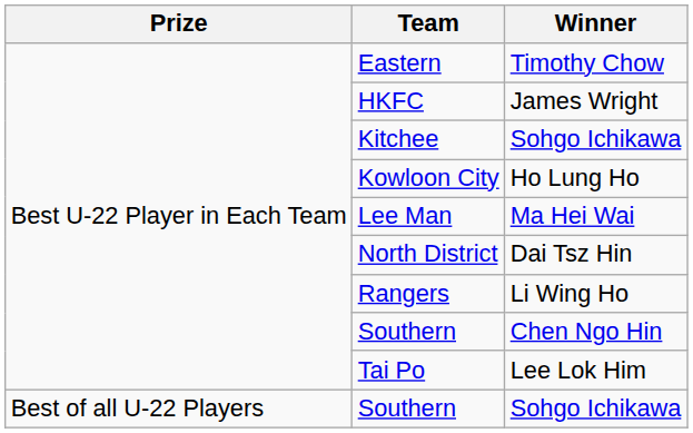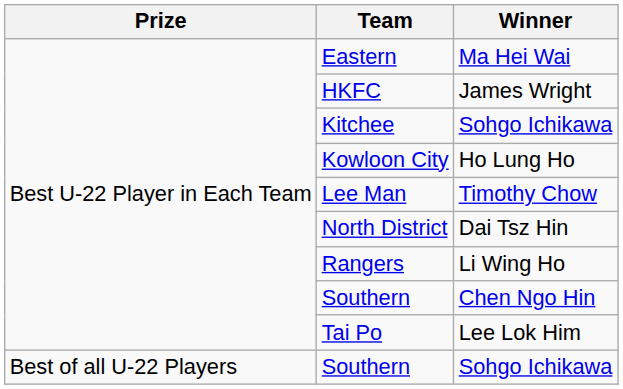Eastern | Winner: Timothy Chow -> Ma Hei Wai
Lee Man | Winner: Ma Hei Wai -> Timothy Chow
